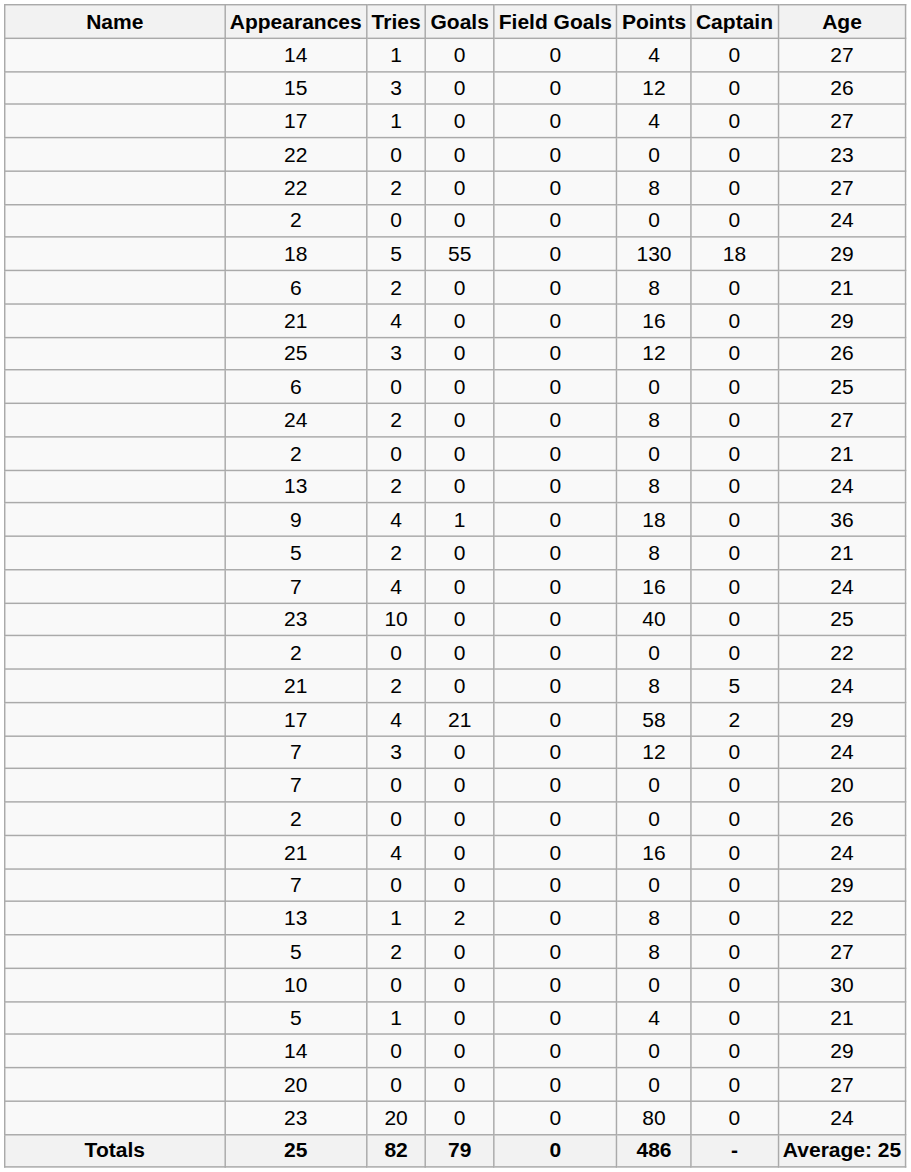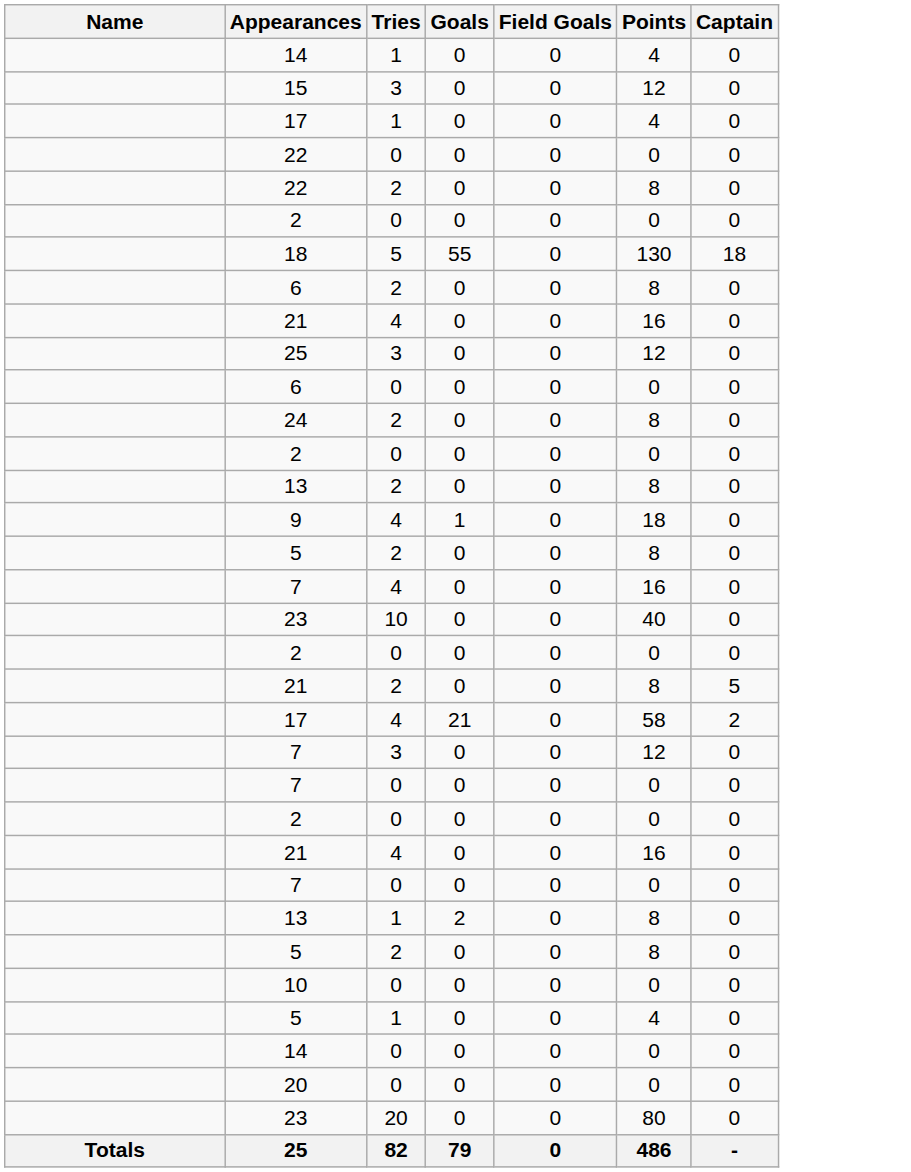- column: Age | 27 | 26 | 27 | 23 | 27 | 24 | 29 | 21 | 29 | 26 | 25 | 27 | 21 | 24 | 36 | 21 | 24 | 25 | 22 | 24 | 29 | 24 | 20 | 26 | 24 | 29 | 22 | 27 | 30 | 21 | 29 | 27 | 24 | Average: 25
